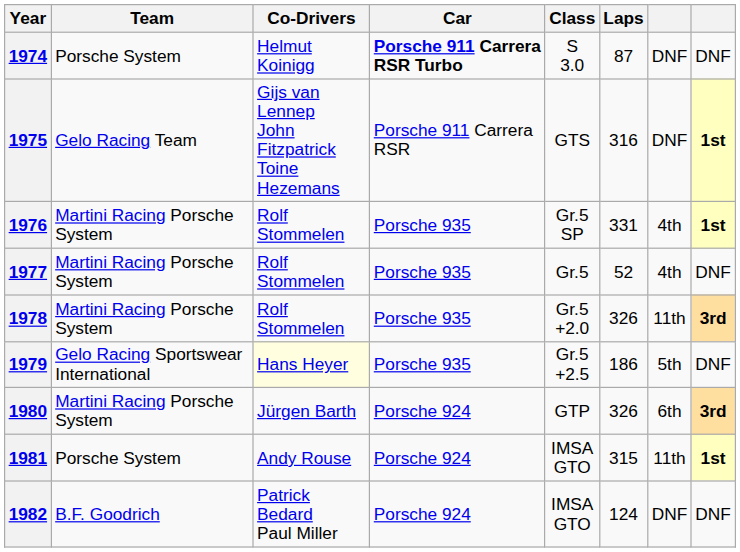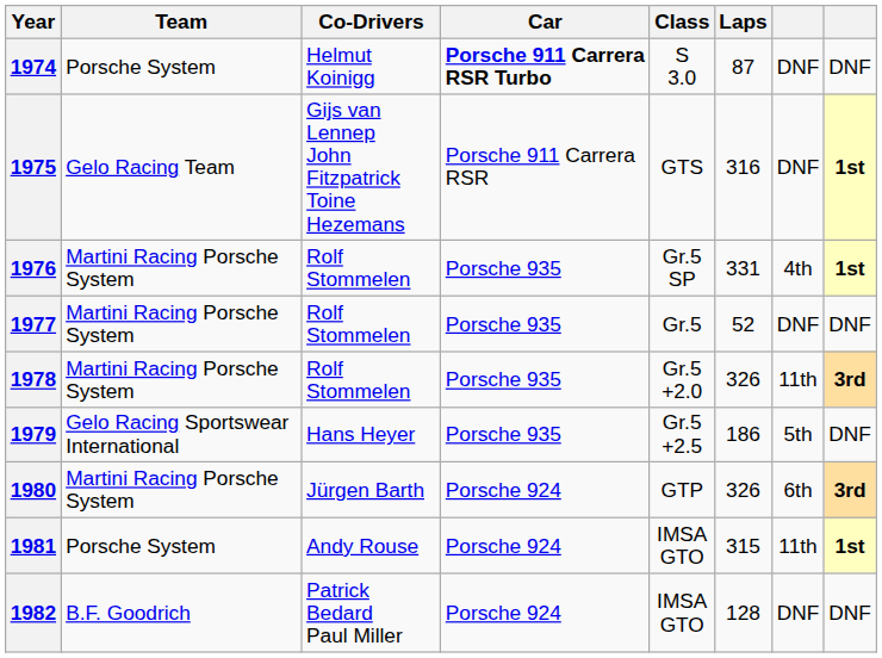1977 | column 7: 4th -> DNF
1979 | Co-Drivers: lightyellow background -> no background
1982 | Laps: 124 -> 128
